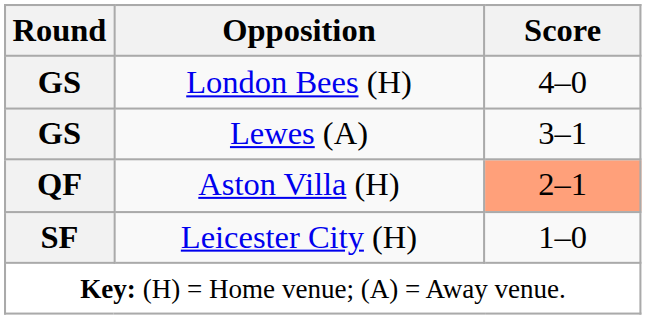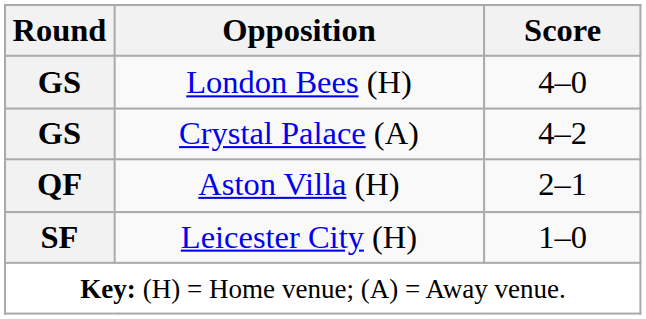+ row: GS | Crystal Palace (A) | 4–2
- row: GS | Lewes (A) | 3–1
Aston Villa (H) | Score: lightsalmon background -> no background
